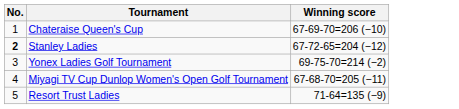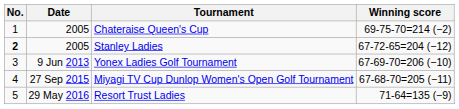+ column: Date | 2005 | 2005 | 9 Jun 2013 | 27 Sep 2015 | 29 May 2016
Chateraise Queen's Cup | Winning score: 67-69-70=206 (−10) -> 69-75-70=214 (−2)
Yonex Ladies Golf Tournament | Winning score: 69-75-70=214 (−2) -> 67-69-70=206 (−10)
